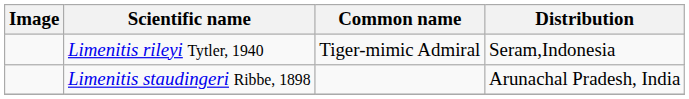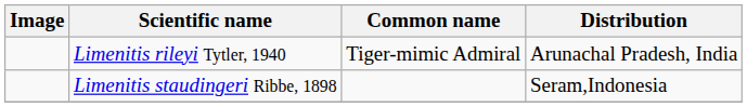Limenitis rileyi Tytler, 1940 | Distribution: Seram,Indonesia -> Arunachal Pradesh, India
Limenitis staudingeri Ribbe, 1898 | Distribution: Arunachal Pradesh, India -> Seram,Indonesia
